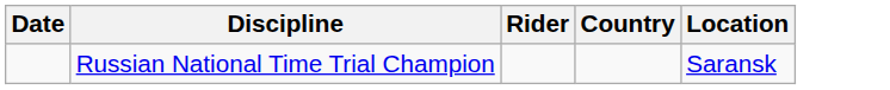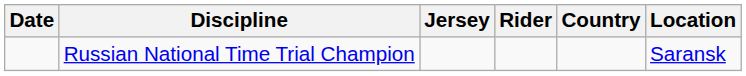+ column: Jersey
